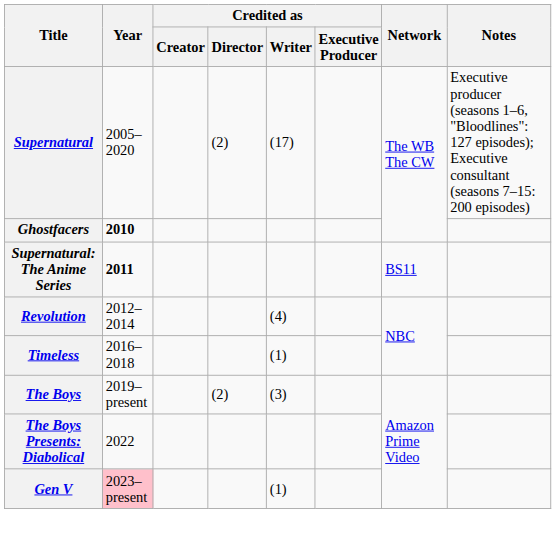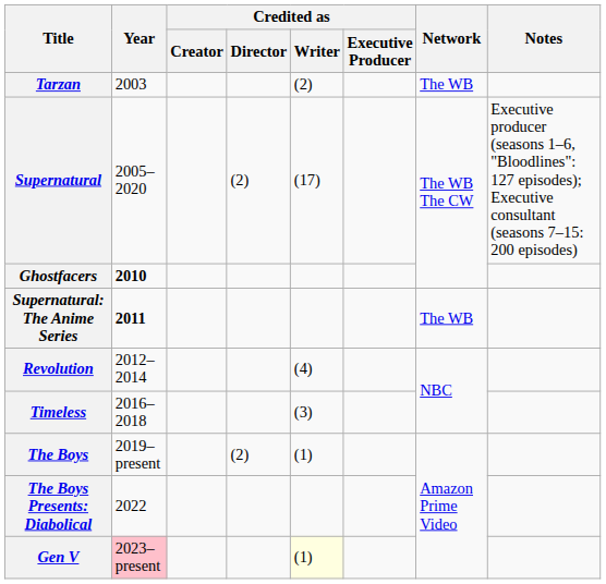+ row: Tarzan | 2003 | (2) | The WB
Supernatural: The Anime Series | Network: BS11 -> The WB
Timeless | Credited as / Writer: (1) -> (3)
The Boys | Credited as / Writer: (3) -> (1)
Gen V | Credited as / Writer: no background -> lightyellow background
